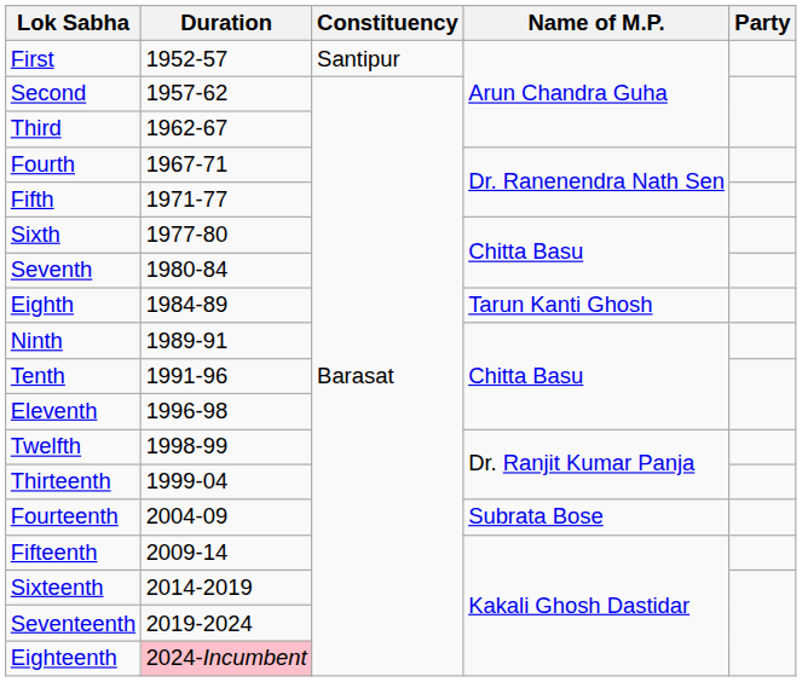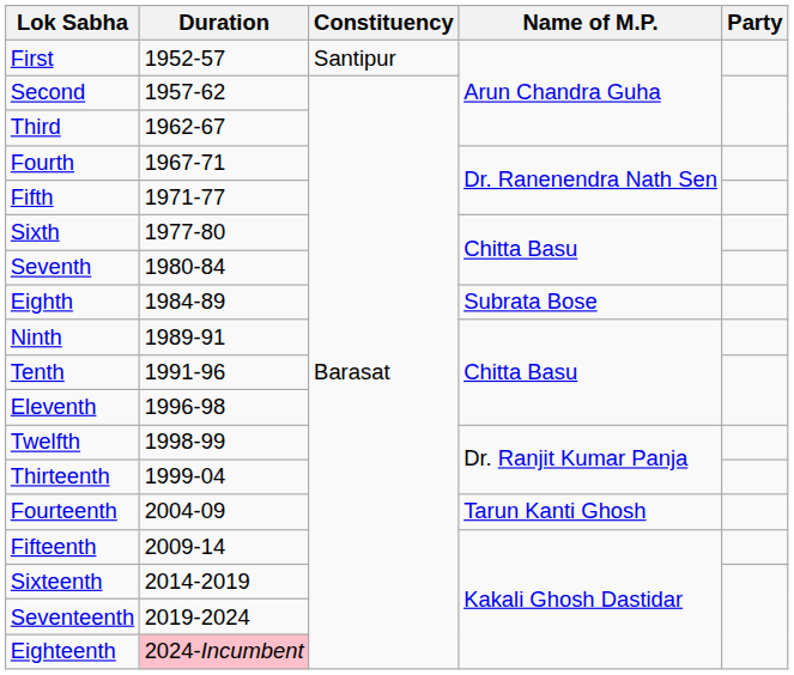Eighth | Name of M.P.: Tarun Kanti Ghosh -> Subrata Bose
Fourteenth | Name of M.P.: Subrata Bose -> Tarun Kanti Ghosh
